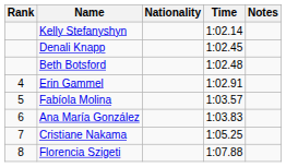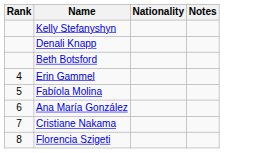- column: Time | 1:02.14 | 1:02.45 | 1:02.48 | 1:02.91 | 1:03.57 | 1:03.83 | 1:05.25 | 1:07.88
